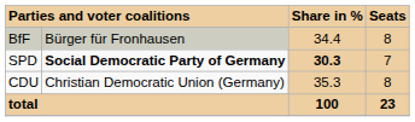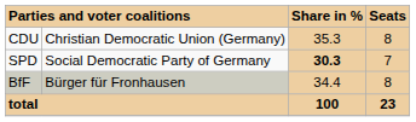rows swapped: CDU <-> BfF
SPD | column 2: bold -> normal
